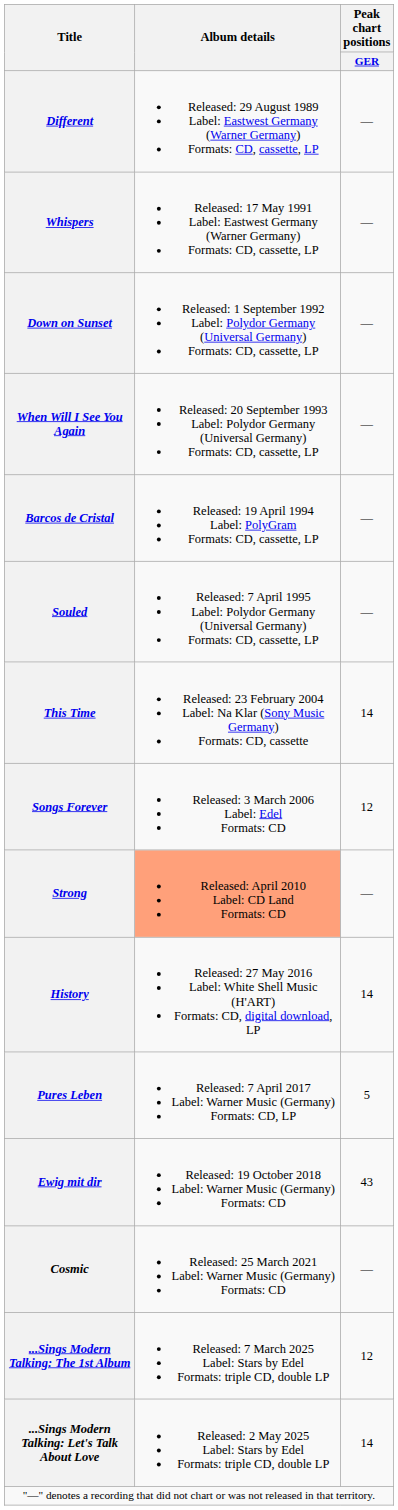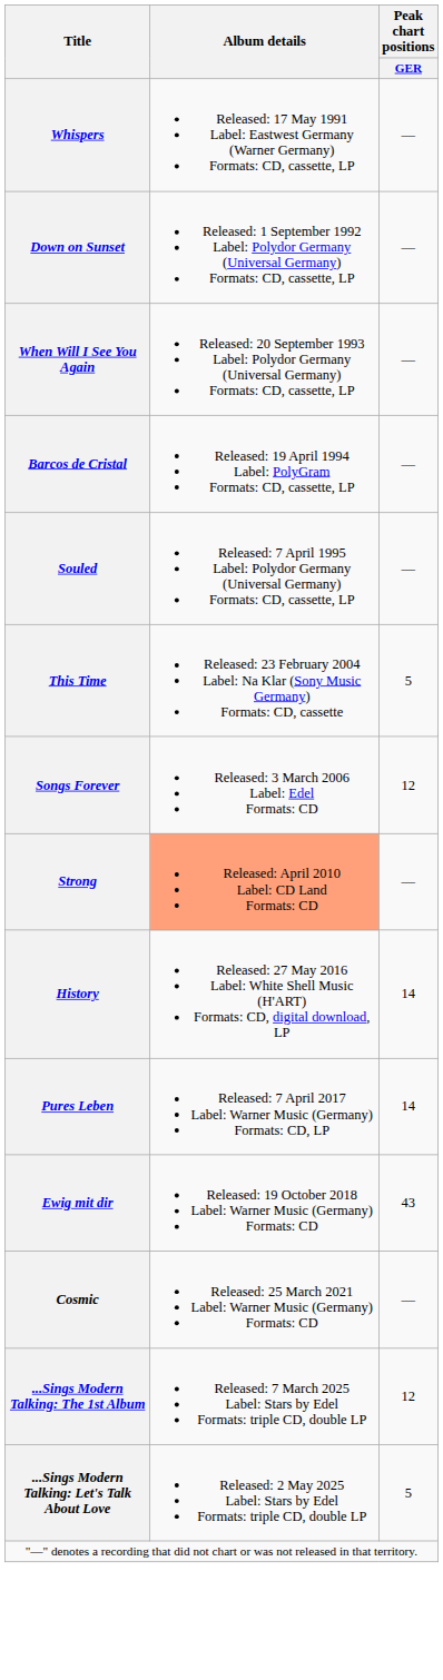- row: Different | Released: 29 August 1989 Label: Eastwest Germany (Warner Germany) Formats: CD, cassette, LP | —
This Time | Peak chart positions / GER: 14 -> 5
Pures Leben | Peak chart positions / GER: 5 -> 14
...Sings Modern Talking: Let's Talk About Love | Peak chart positions / GER: 14 -> 5
